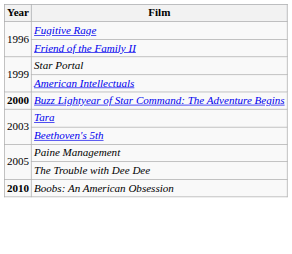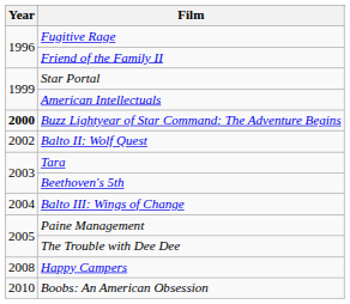+ row: 2002 | Balto II: Wolf Quest
+ row: 2004 | Balto III: Wings of Change
+ row: 2008 | Happy Campers
Boobs: An American Obsession | Year: bold -> normal
